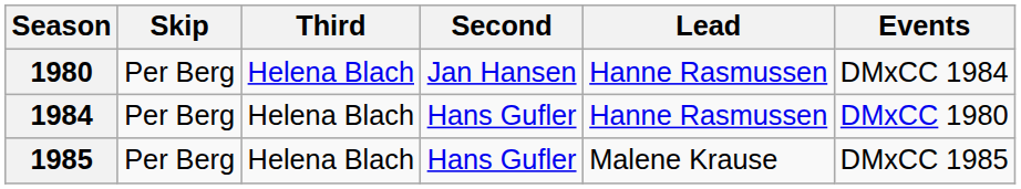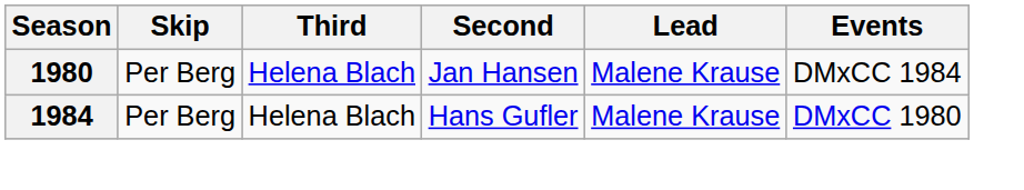1980 | Lead: Hanne Rasmussen -> Malene Krause
1984 | Lead: Hanne Rasmussen -> Malene Krause
- row: 1985 | Per Berg | Helena Blach | Hans Gufler | Malene Krause | DMxCC 1985
